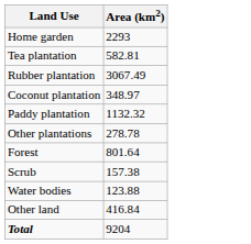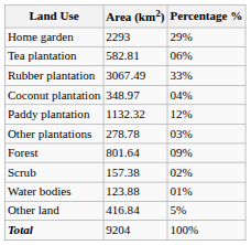+ column: Percentage % | 29% | 06% | 33% | 04% | 12% | 03% | 09% | 02% | 01% | 5% | 100%
